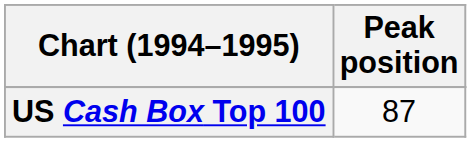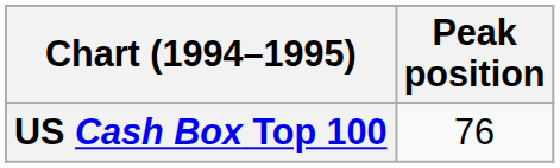US Cash Box Top 100 | Peak position: 87 -> 76
